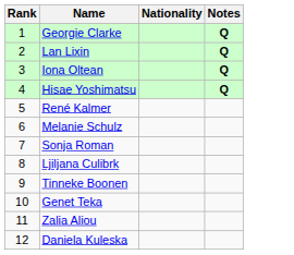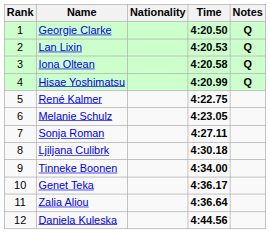+ column: Time | 4:20.50 | 4:20.53 | 4:20.58 | 4:20.99 | 4:22.75 | 4:23.05 | 4:27.11 | 4:30.18 | 4:34.00 | 4:36.17 | 4:36.64 | 4:44.56
